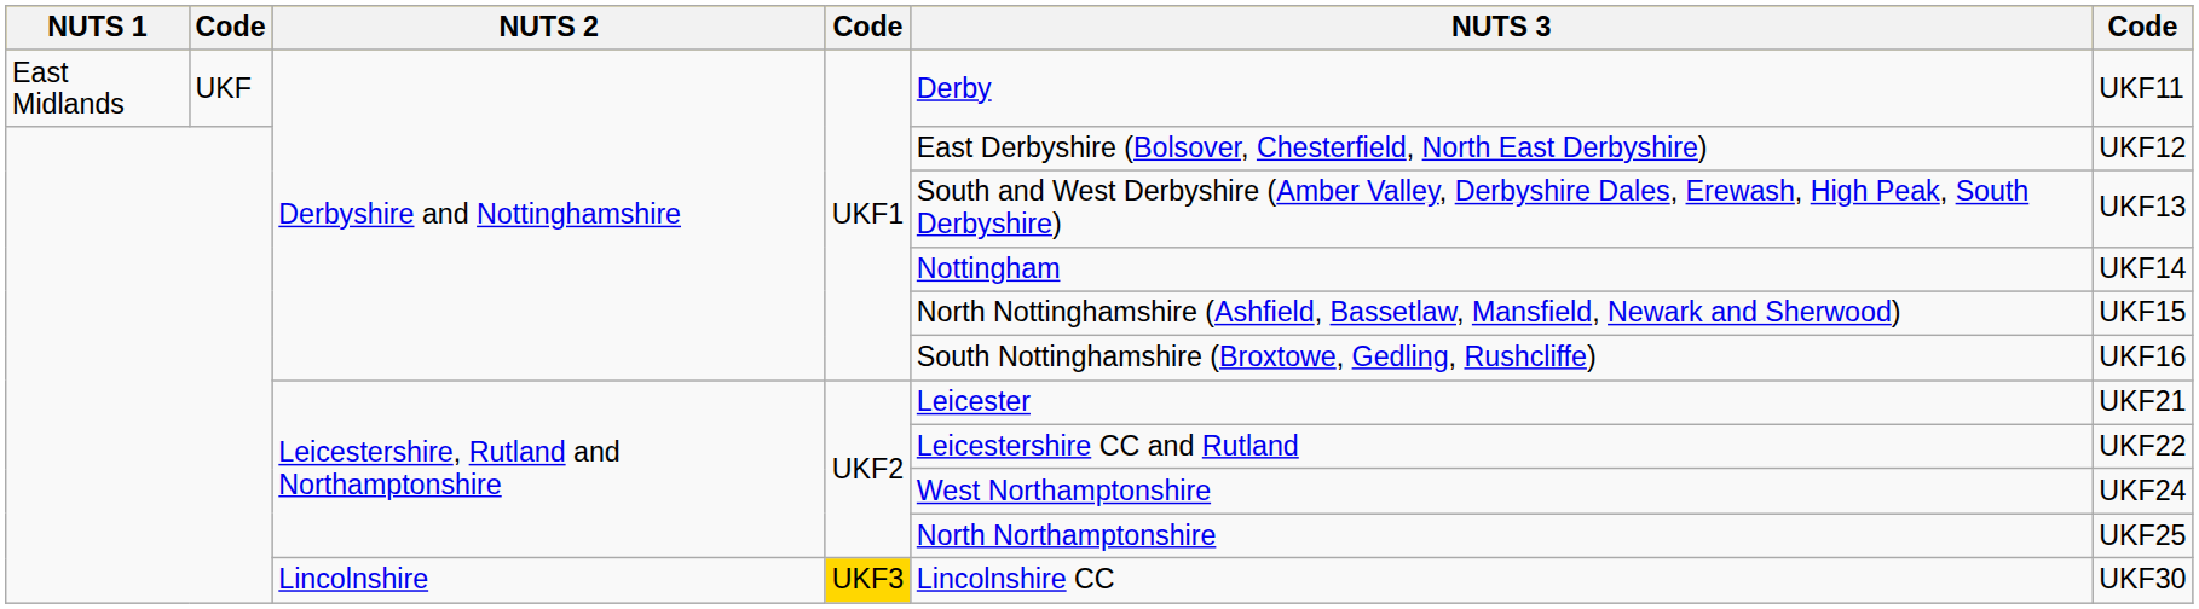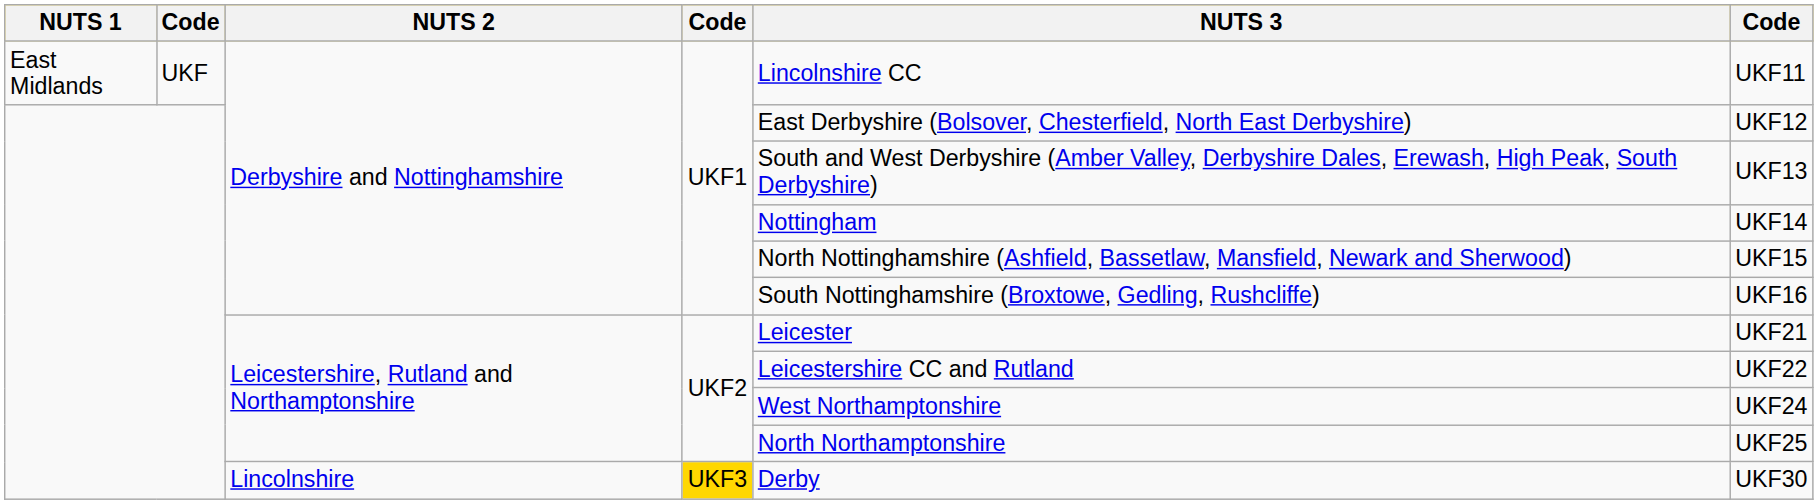East Midlands / Derbyshire and Nottinghamshire | NUTS 3: Derby -> Lincolnshire CC
Lincolnshire | NUTS 3: Lincolnshire CC -> Derby
